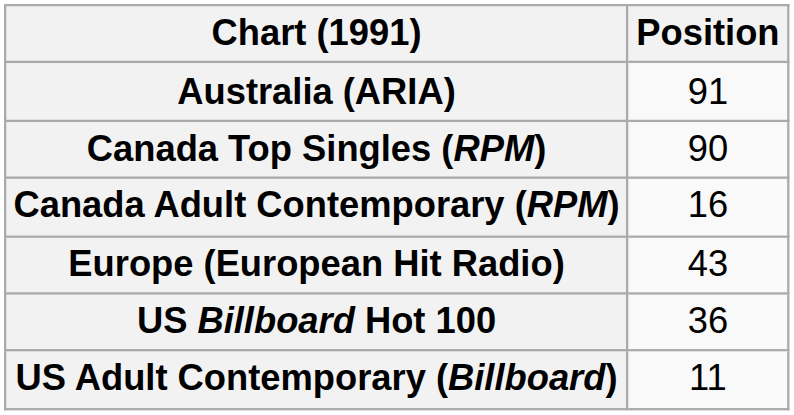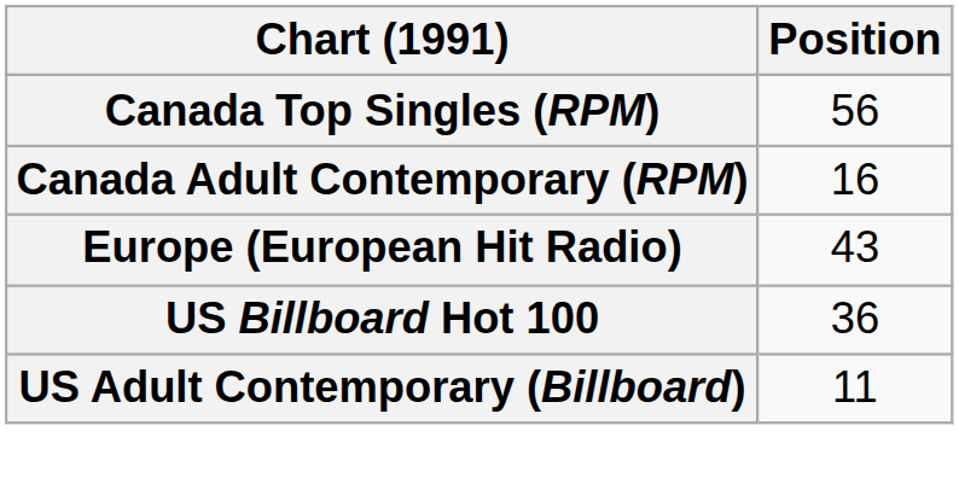- row: Australia (ARIA) | 91
Canada Top Singles (RPM) | Position: 90 -> 56
